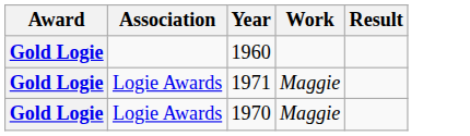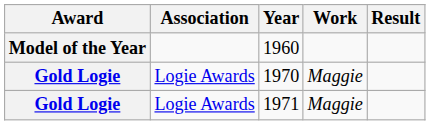1960 | Award: Gold Logie -> Model of the Year
rows swapped: 1970 <-> 1971
